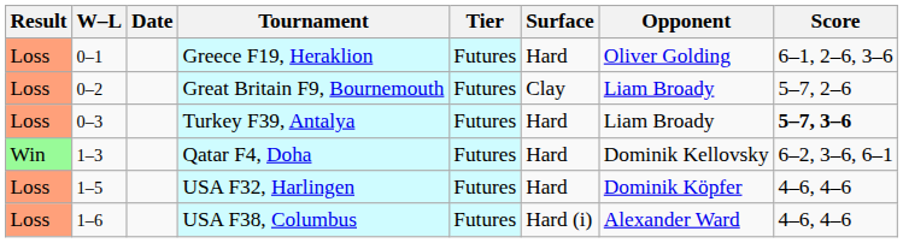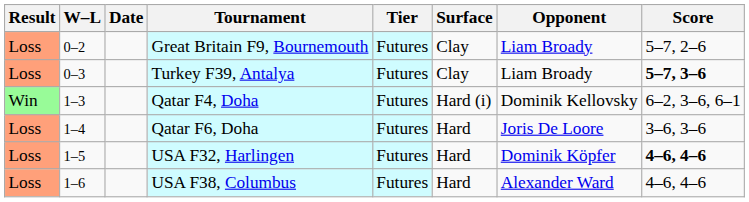- row: Loss | 0–1 | Greece F19, Heraklion | Futures | Hard | Oliver Golding | 6–1, 2–6, 3–6
Turkey F39, Antalya | Surface: Hard -> Clay
Qatar F4, Doha | Surface: Hard -> Hard (i)
+ row: Loss | 1–4 | Qatar F6, Doha | Futures | Hard | Joris De Loore | 3–6, 3–6
USA F32, Harlingen | Score: normal -> bold
USA F38, Columbus | Surface: Hard (i) -> Hard
